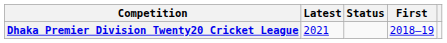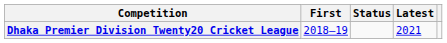columns swapped: First <-> Latest
